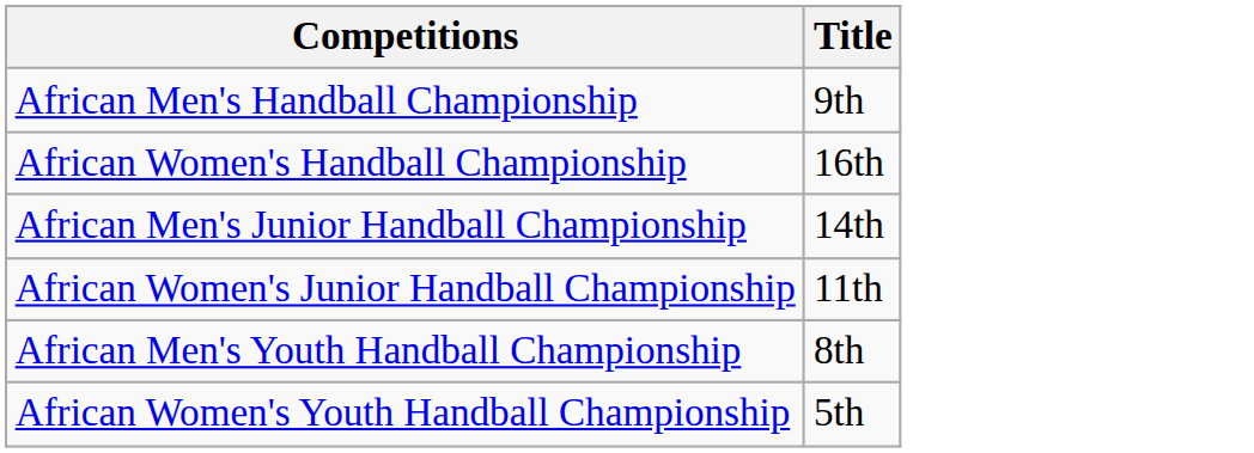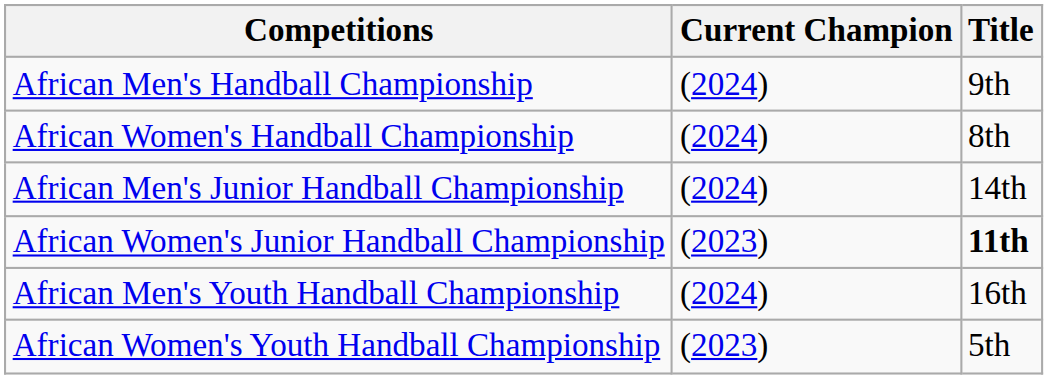+ column: Current Champion | (2024) | (2024) | (2024) | (2023) | (2024) | (2023)
African Women's Handball Championship | Title: 16th -> 8th
African Women's Junior Handball Championship | Title: normal -> bold
African Men's Youth Handball Championship | Title: 8th -> 16th
